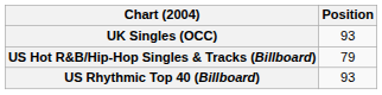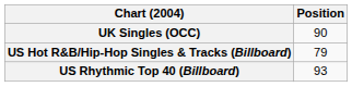UK Singles (OCC) | Position: 93 -> 90
